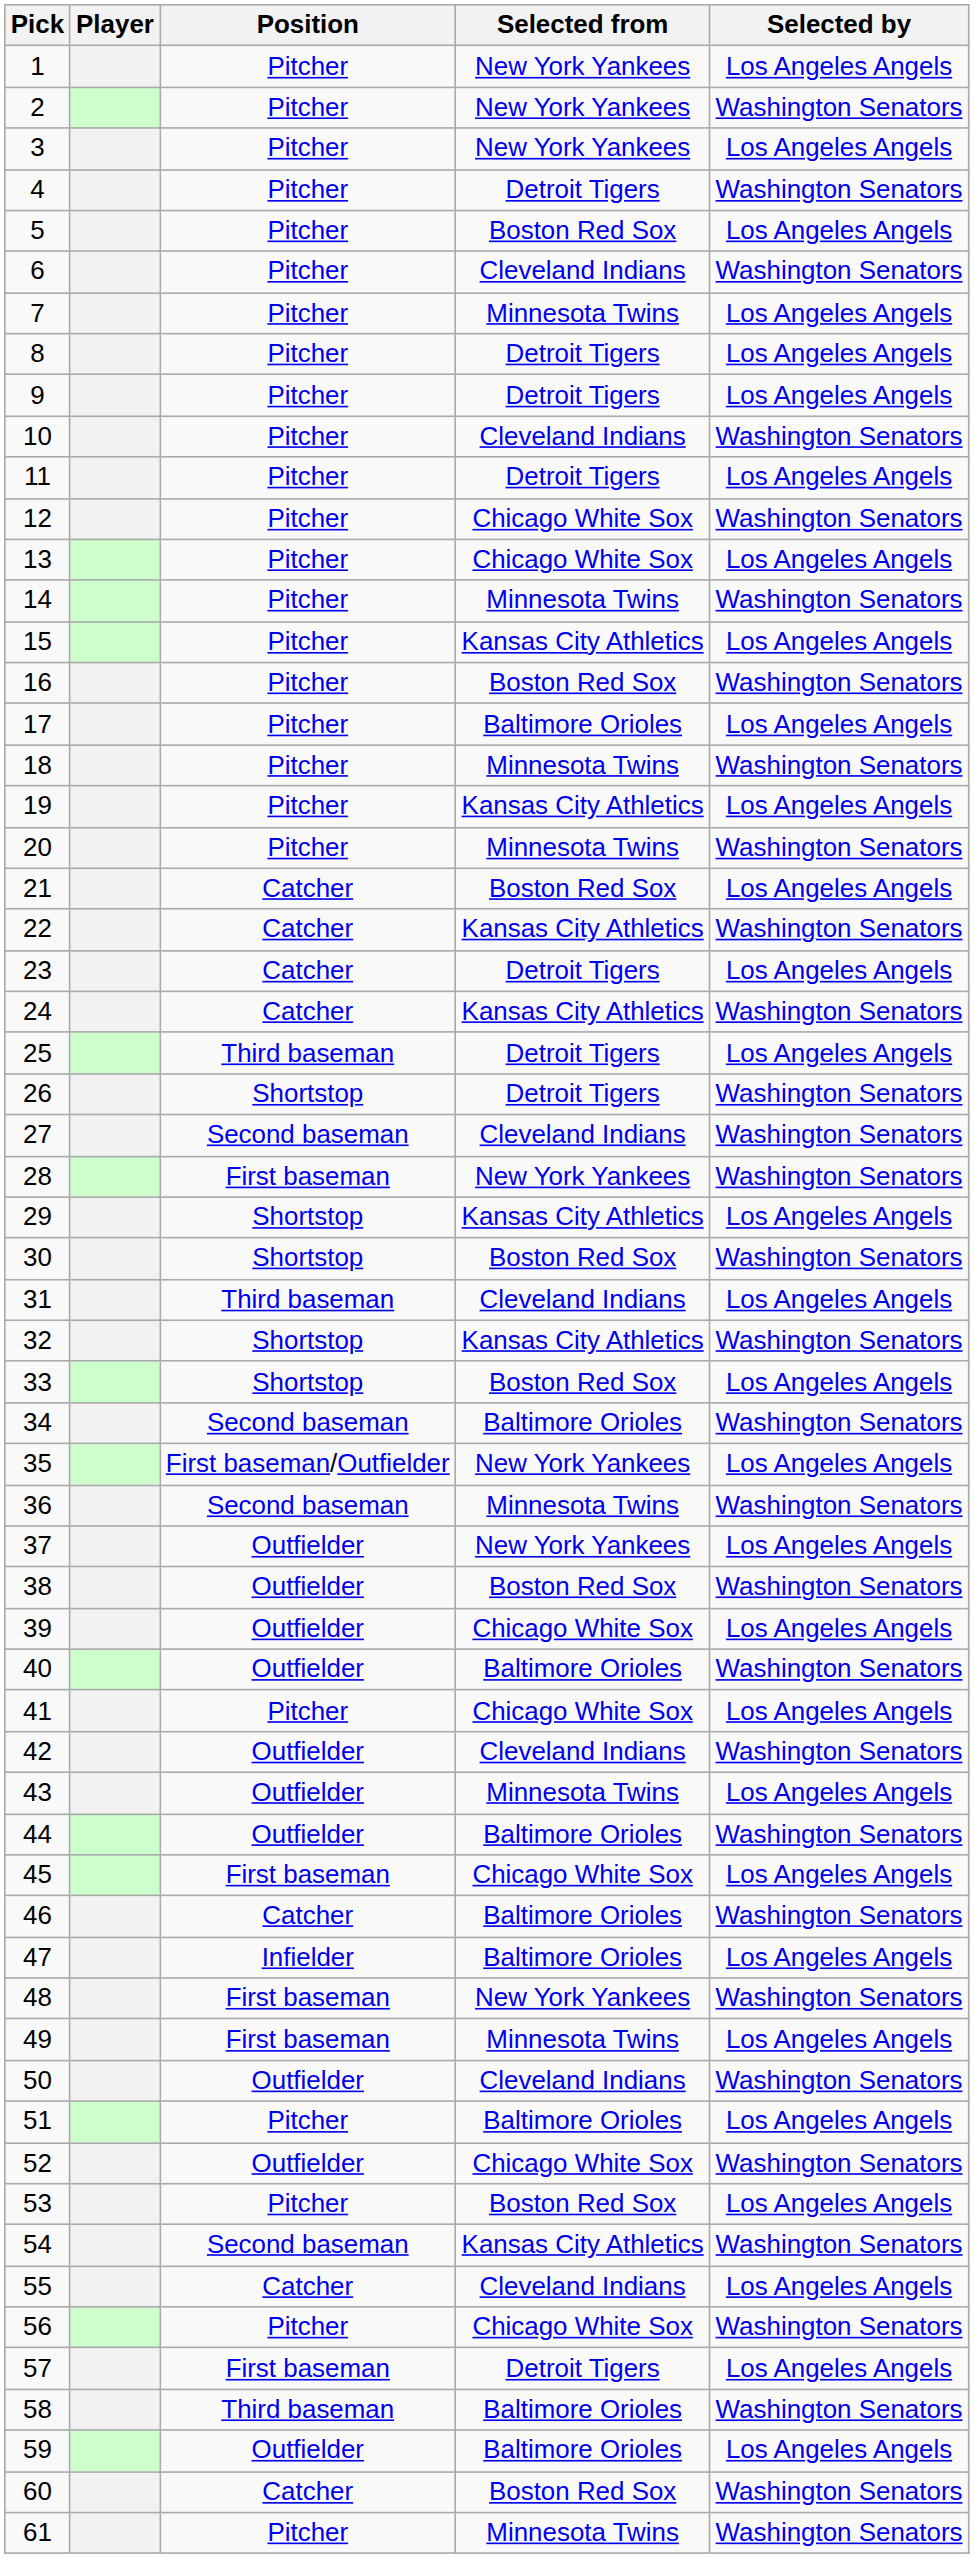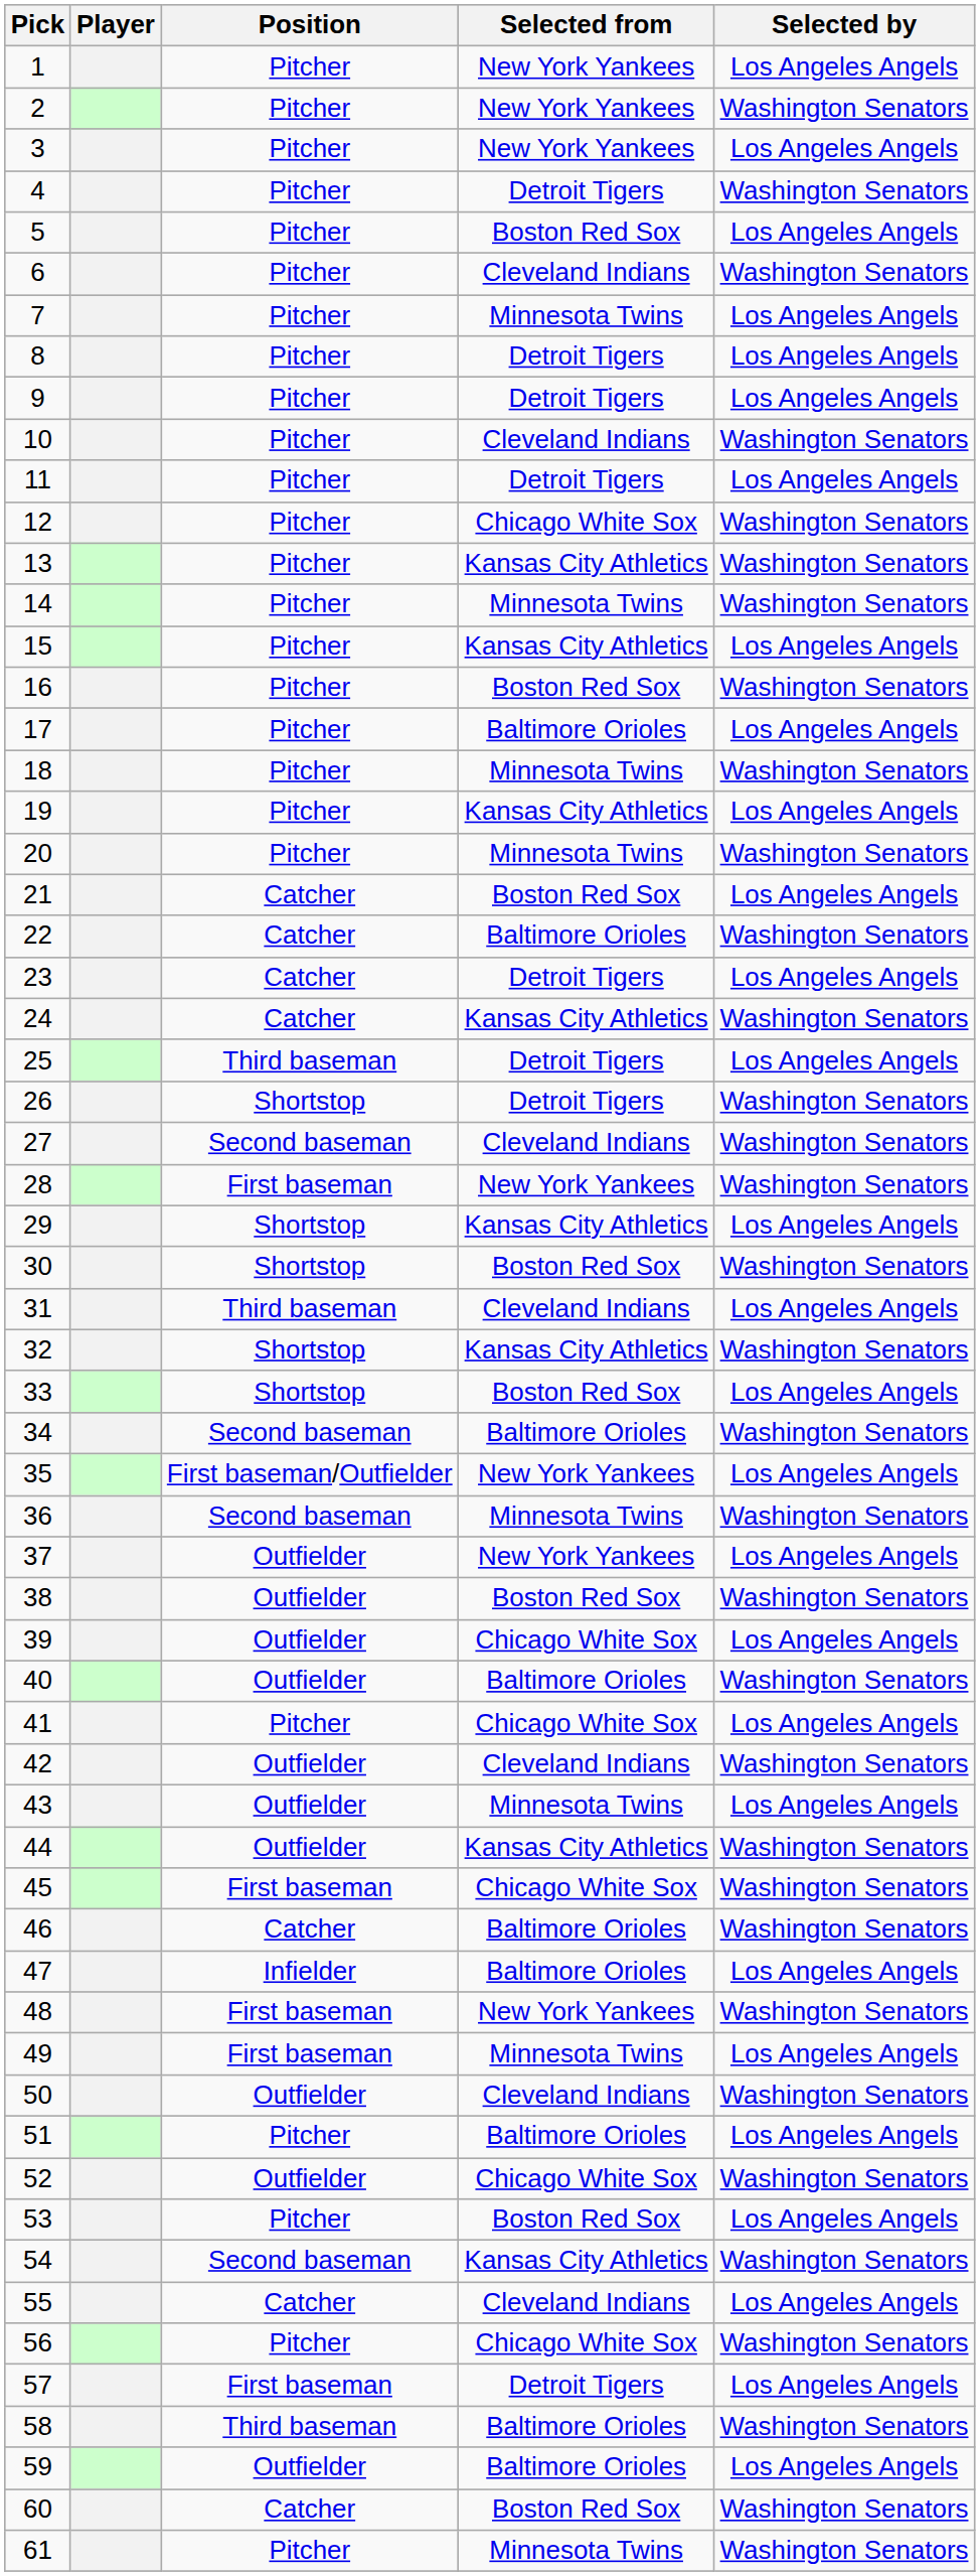13 | Selected from: Chicago White Sox -> Kansas City Athletics
13 | Selected by: Los Angeles Angels -> Washington Senators
22 | Selected from: Kansas City Athletics -> Baltimore Orioles
44 | Selected from: Baltimore Orioles -> Kansas City Athletics
45 | Selected by: Los Angeles Angels -> Washington Senators
